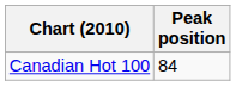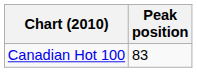Canadian Hot 100 | Peak position: 84 -> 83
